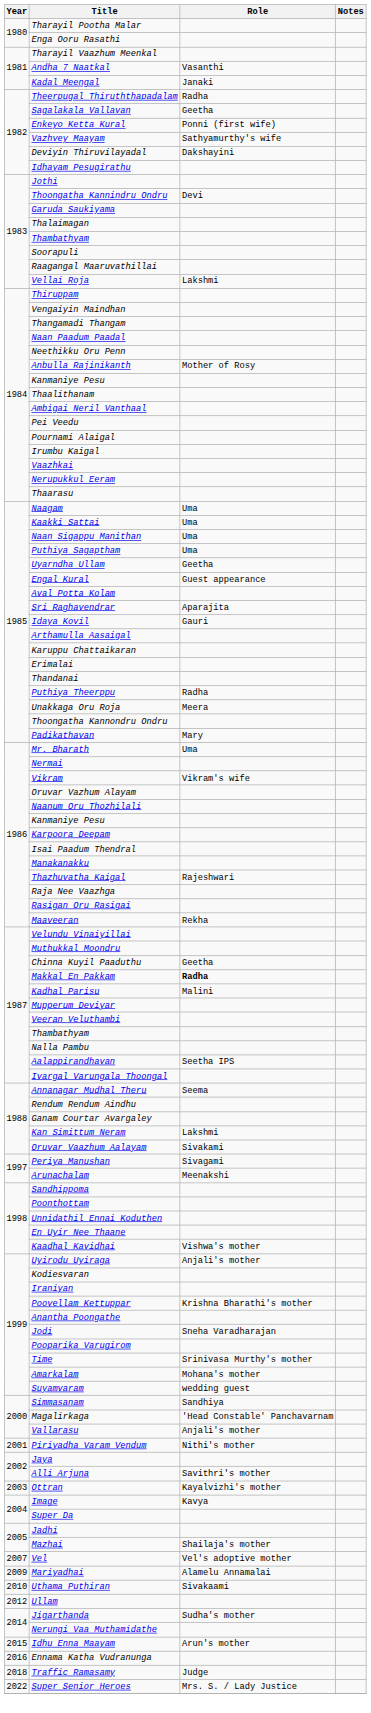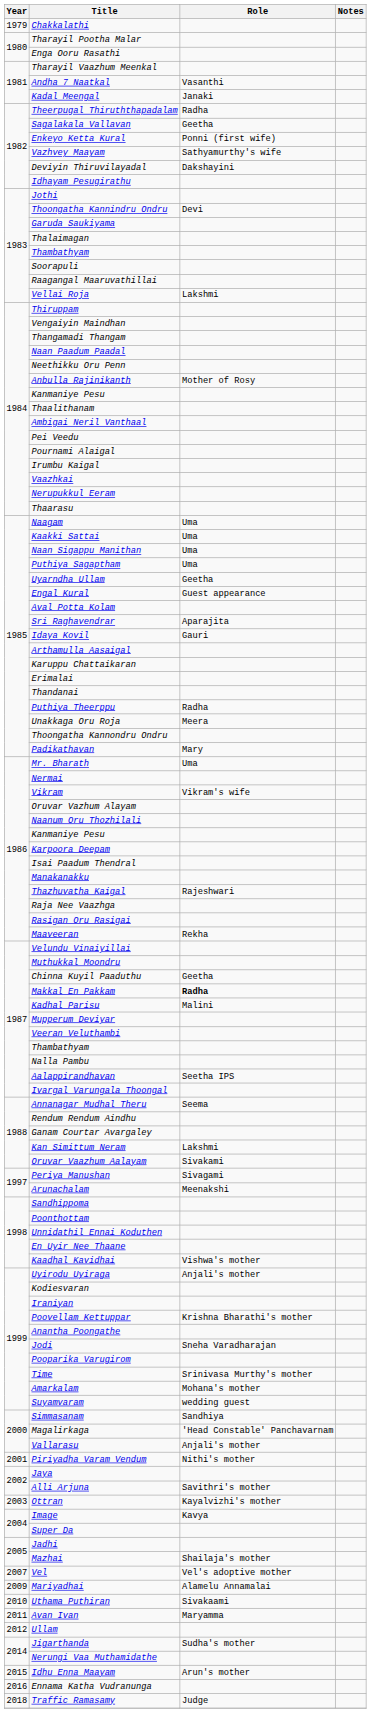+ row: 1979 | Chakkalathi
+ row: 2011 | Avan Ivan | Maryamma
- row: 2022 | Super Senior Heroes | Mrs. S. / Lady Justice
